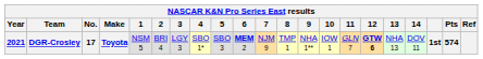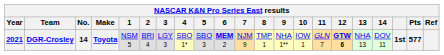DGR-Crosley | No.: 17 -> 14
DGR-Crosley | Pts: 574 -> 577
